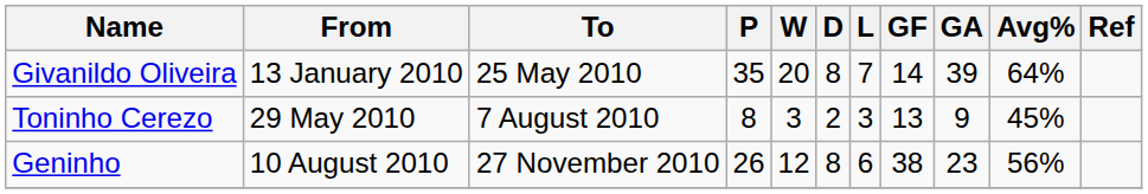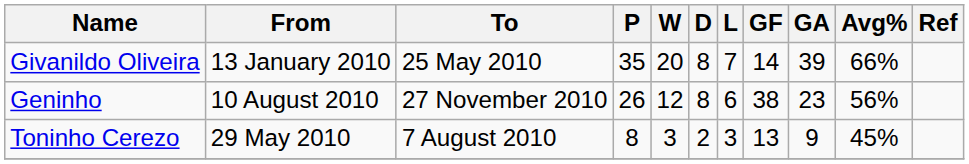Givanildo Oliveira | Avg%: 64% -> 66%
rows swapped: Toninho Cerezo <-> Geninho
